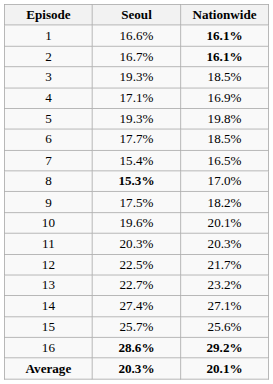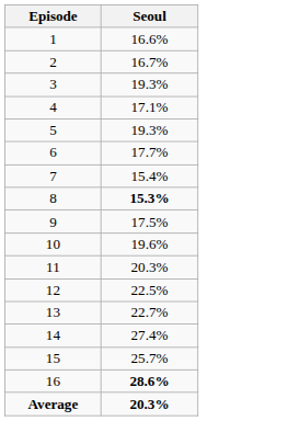- column: Nationwide | 16.1% | 16.1% | 18.5% | 16.9% | 19.8% | 18.5% | 16.5% | 17.0% | 18.2% | 20.1% | 20.3% | 21.7% | 23.2% | 27.1% | 25.6% | 29.2% | 20.1%
